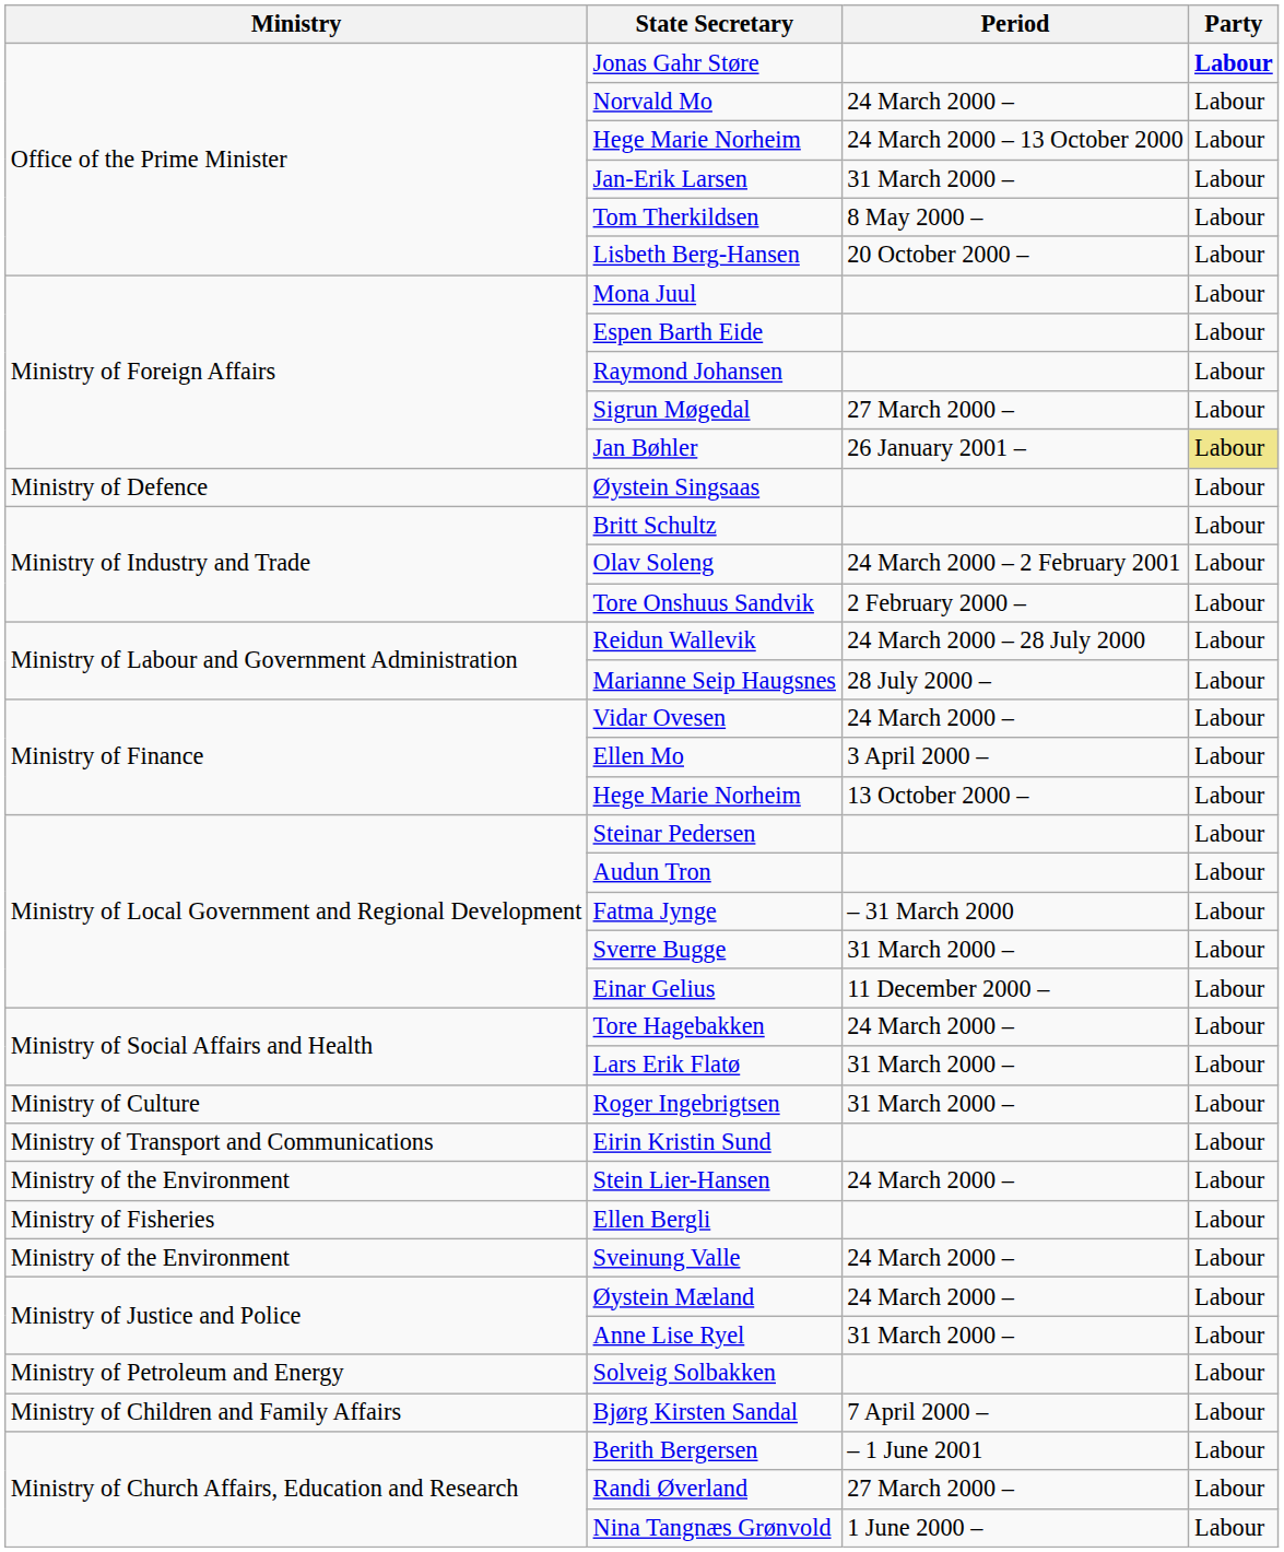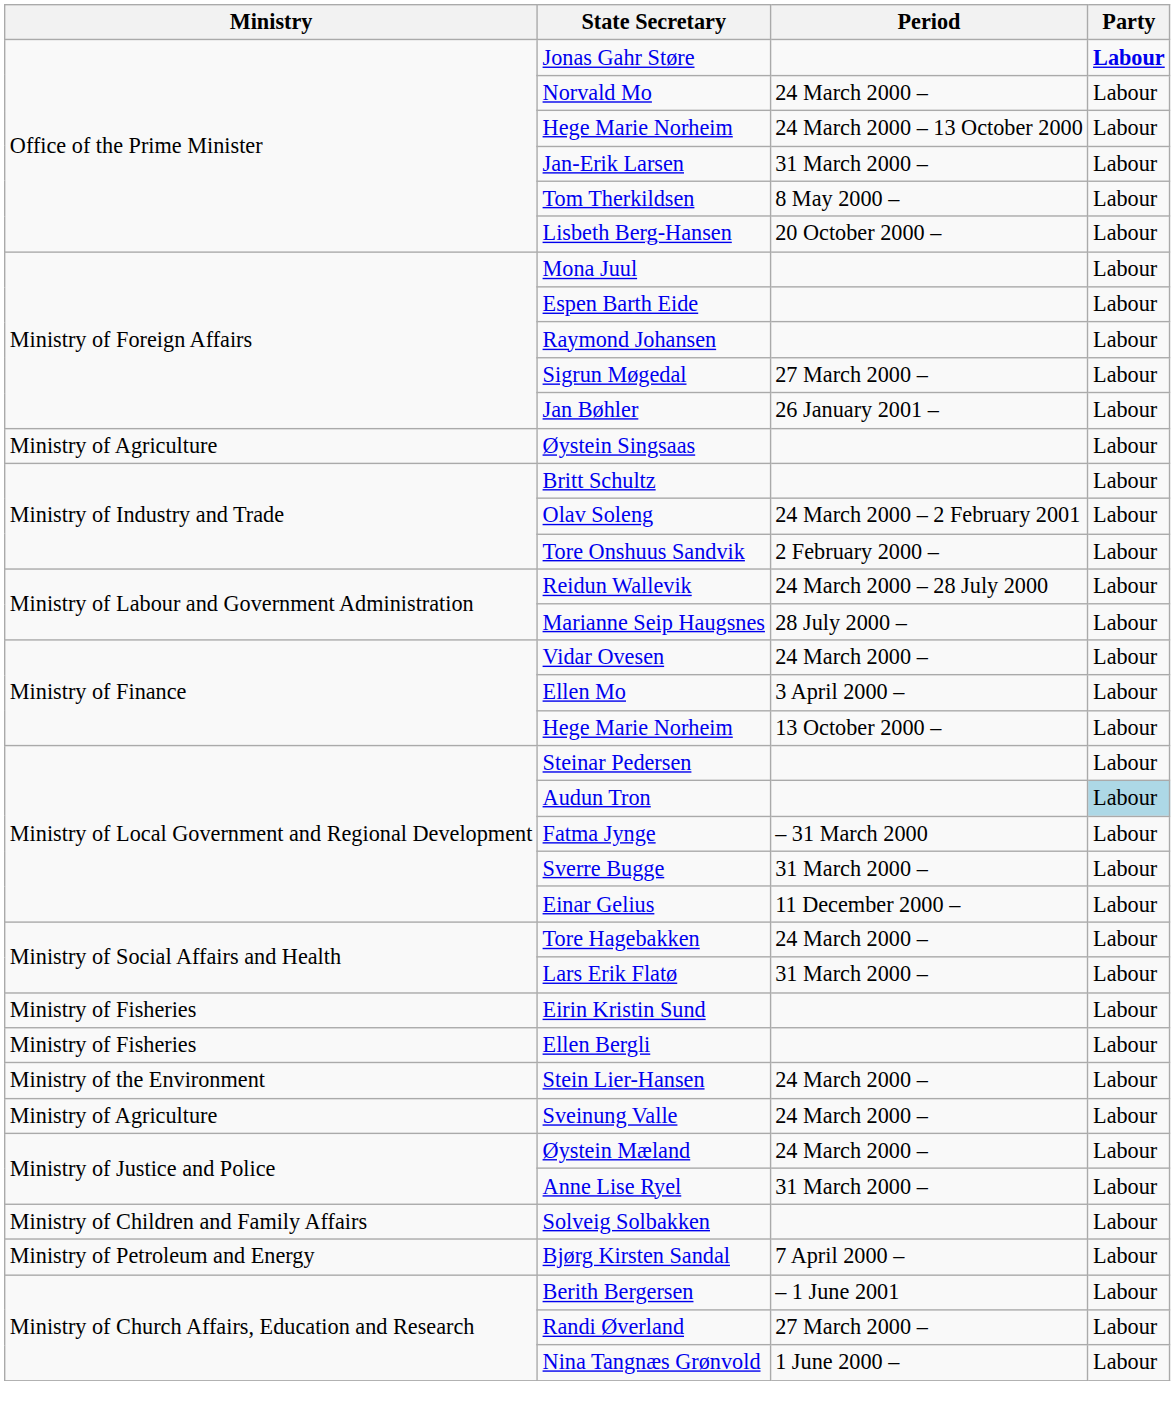Jan Bøhler | Party: khaki background -> no background
Øystein Singsaas | Ministry: Ministry of Defence -> Ministry of Agriculture
Audun Tron | Party: no background -> lightblue background
- row: Ministry of Culture | Roger Ingebrigtsen | 31 March 2000 – | Labour
Eirin Kristin Sund | Ministry: Ministry of Transport and Communications -> Ministry of Fisheries
rows swapped: Ellen Bergli <-> Stein Lier-Hansen
Sveinung Valle | Ministry: Ministry of the Environment -> Ministry of Agriculture
Solveig Solbakken | Ministry: Ministry of Petroleum and Energy -> Ministry of Children and Family Affairs
Bjørg Kirsten Sandal | Ministry: Ministry of Children and Family Affairs -> Ministry of Petroleum and Energy
